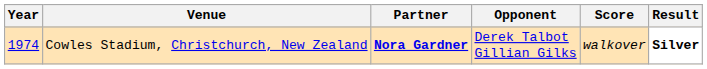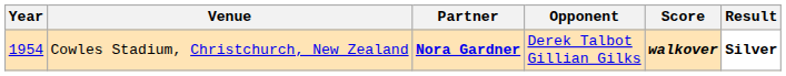Cowles Stadium, Christchurch, New Zealand | Year: 1974 -> 1954
Cowles Stadium, Christchurch, New Zealand | Score: normal -> bold
